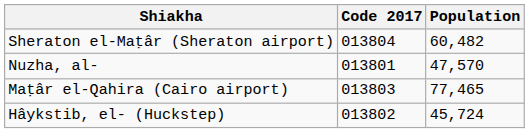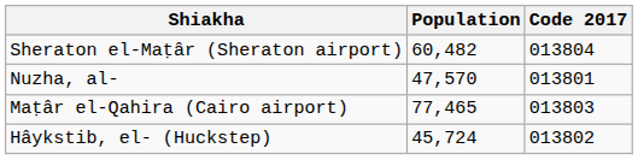columns swapped: Code 2017 <-> Population
